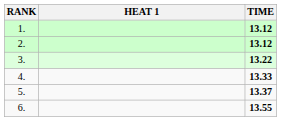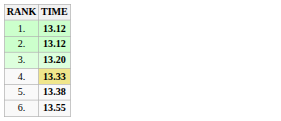- column: HEAT 1
3. | TIME: 13.22 -> 13.20
4. | TIME: no background -> khaki background
5. | TIME: 13.37 -> 13.38
